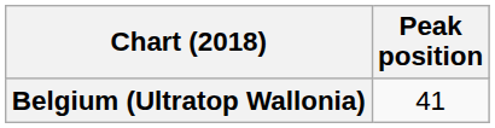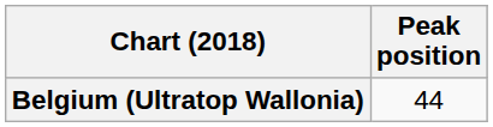Belgium (Ultratop Wallonia) | Peak position: 41 -> 44
